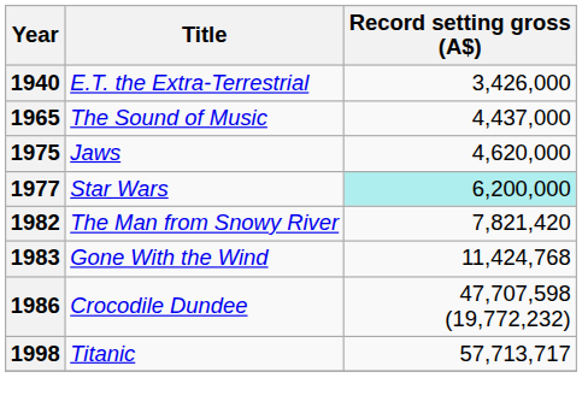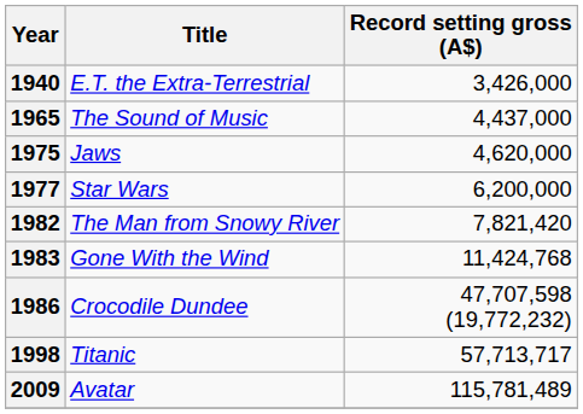1977 | Record setting gross (A$): paleturquoise background -> no background
+ row: 2009 | Avatar | 115,781,489
